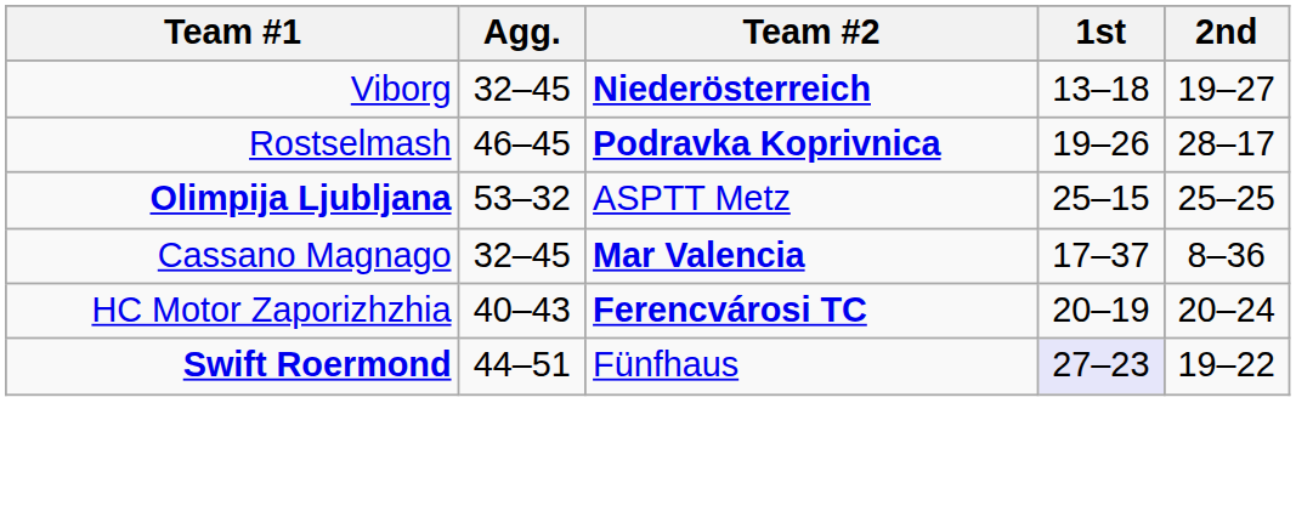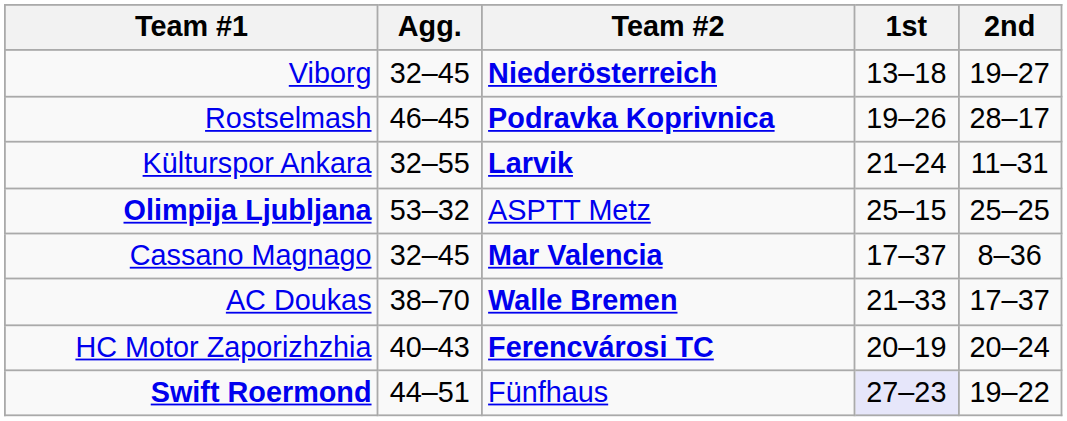+ row: Külturspor Ankara | 32–55 | Larvik | 21–24 | 11–31
+ row: AC Doukas | 38–70 | Walle Bremen | 21–33 | 17–37
